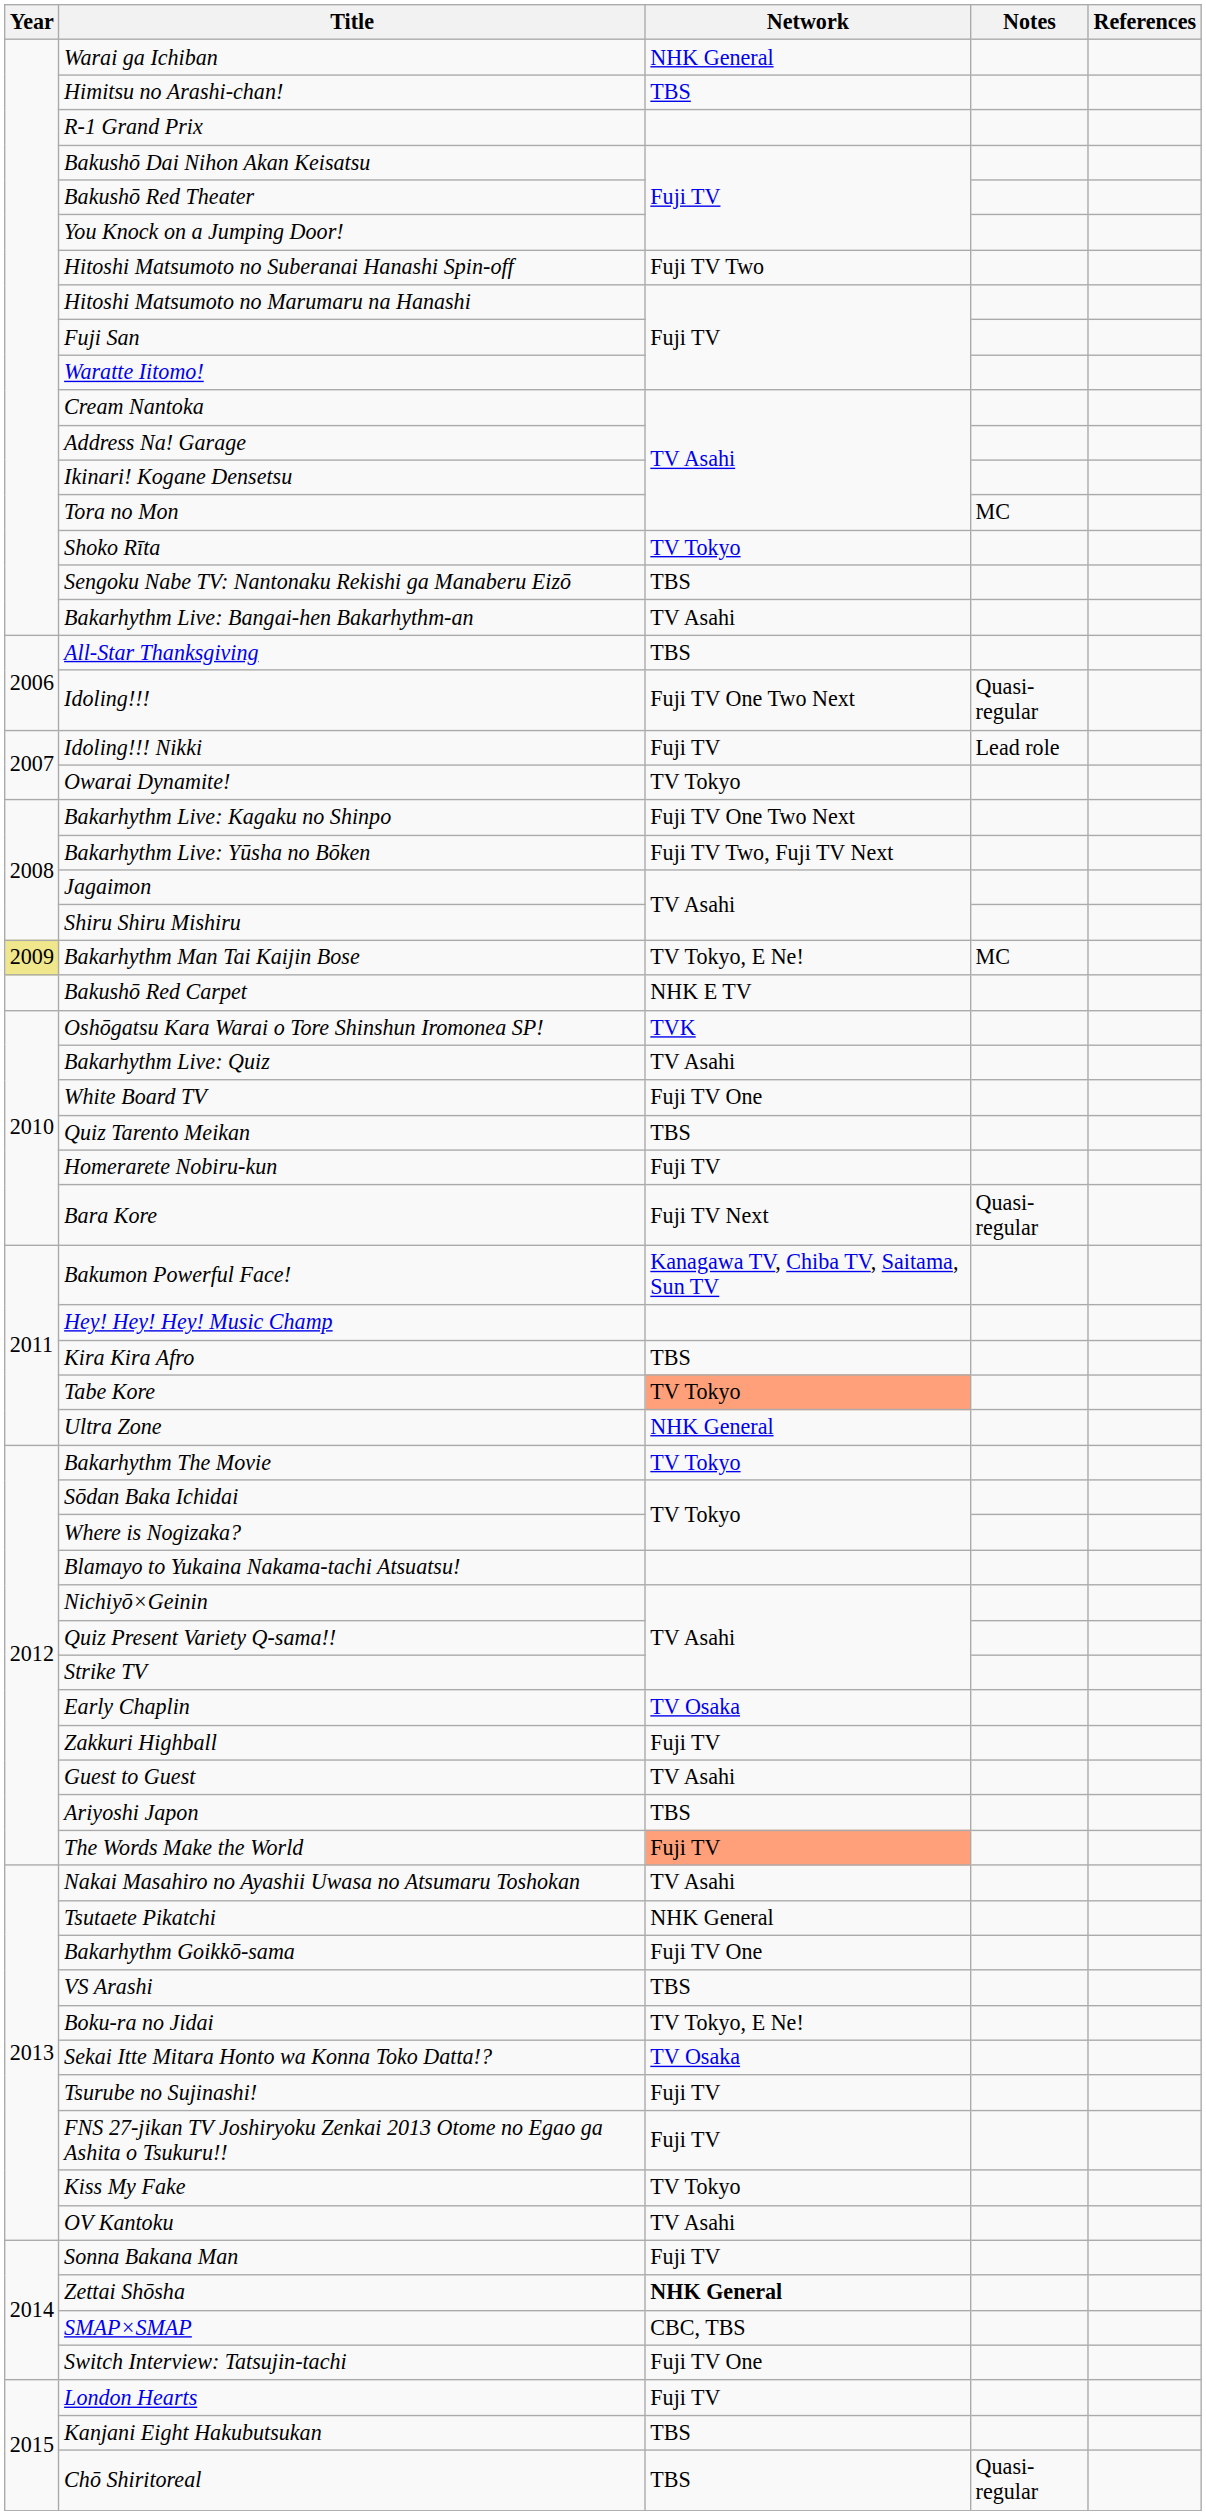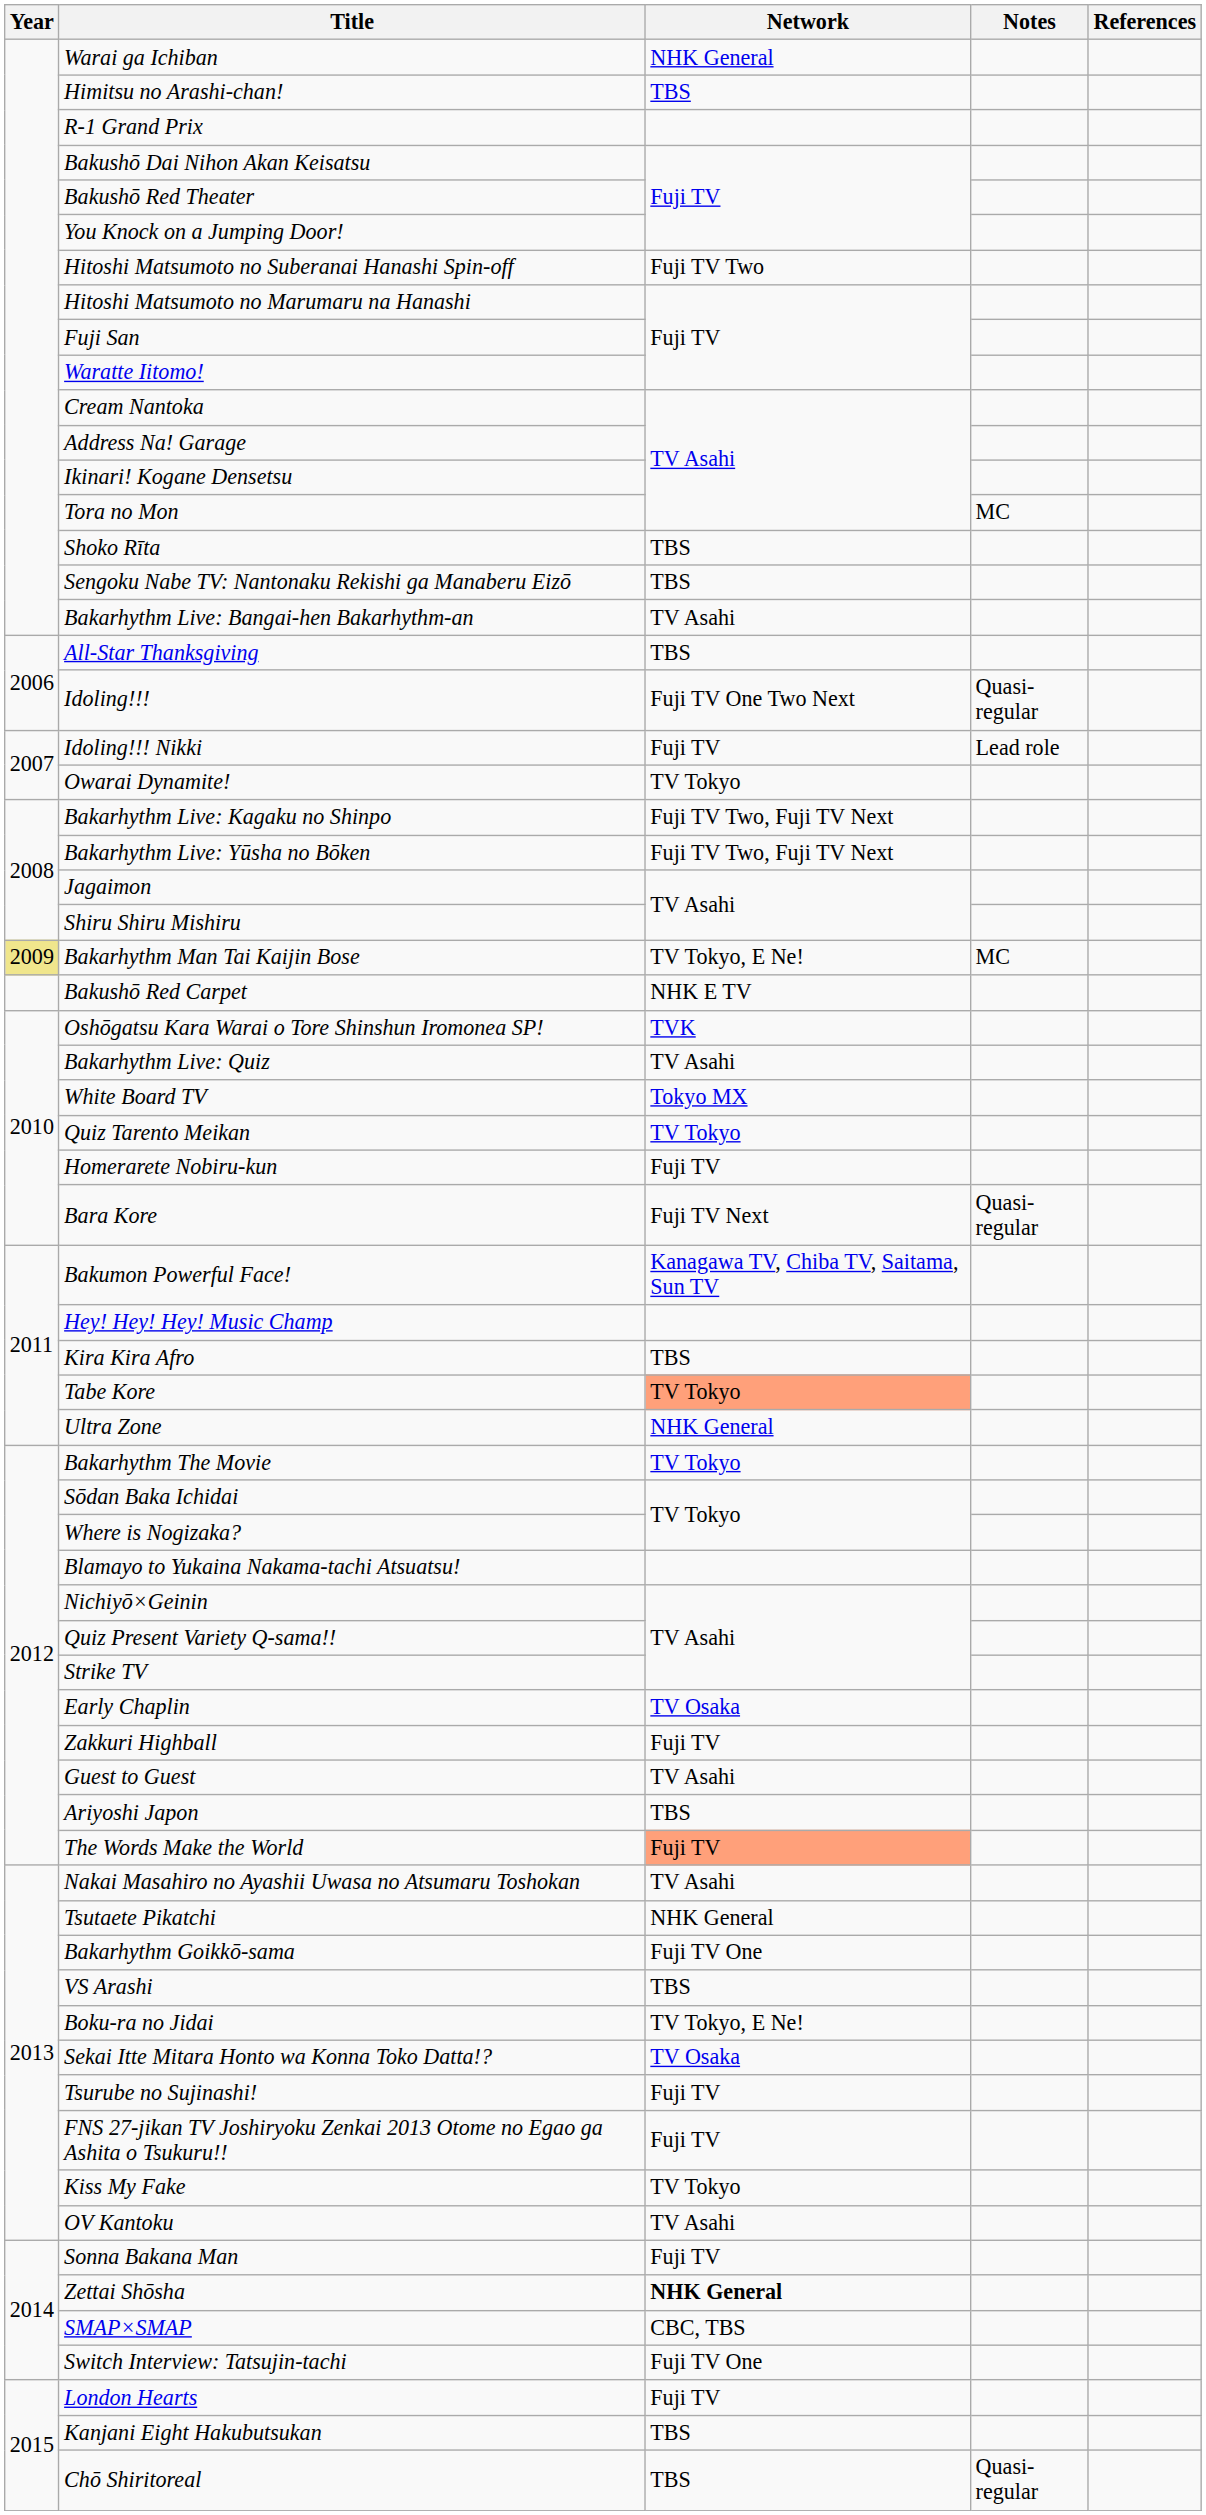Shoko Rīta | Network: TV Tokyo -> TBS
Bakarhythm Live: Kagaku no Shinpo | Network: Fuji TV One Two Next -> Fuji TV Two, Fuji TV Next
White Board TV | Network: Fuji TV One -> Tokyo MX
Quiz Tarento Meikan | Network: TBS -> TV Tokyo
